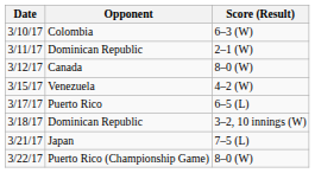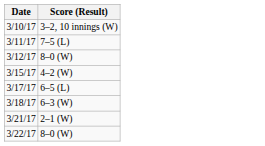- column: Opponent | Colombia | Dominican Republic | Canada | Venezuela | Puerto Rico | Dominican Republic | Japan | Puerto Rico (Championship Game)
3/10/17 | Score (Result): 6–3 (W) -> 3–2, 10 innings (W)
3/11/17 | Score (Result): 2–1 (W) -> 7–5 (L)
3/18/17 | Score (Result): 3–2, 10 innings (W) -> 6–3 (W)
3/21/17 | Score (Result): 7–5 (L) -> 2–1 (W)
